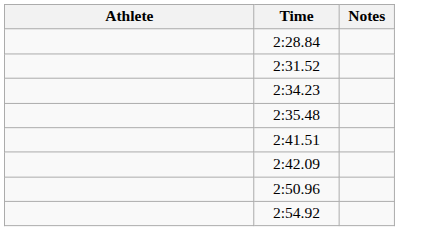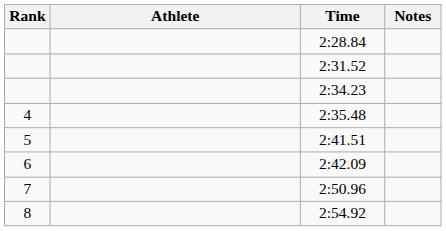+ column: Rank | 4 | 5 | 6 | 7 | 8
